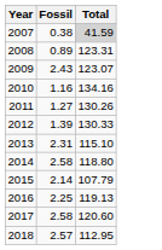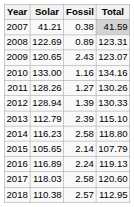+ column: Solar | 41.21 | 122.69 | 120.65 | 133.00 | 128.26 | 128.94 | 112.79 | 116.23 | 105.65 | 116.89 | 118.03 | 110.38
2013 | Fossil: 2.31 -> 2.39
2016 | Fossil: 2.25 -> 2.24
